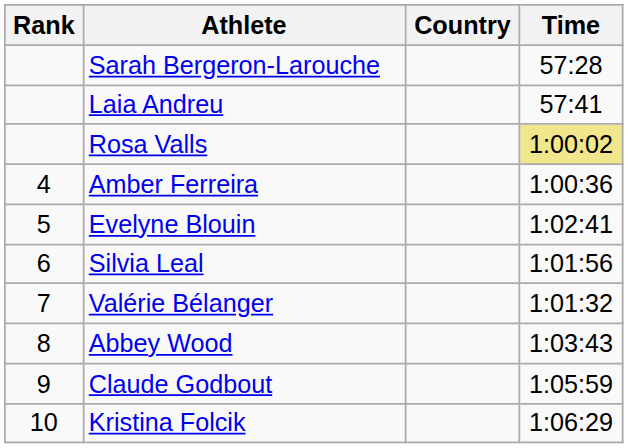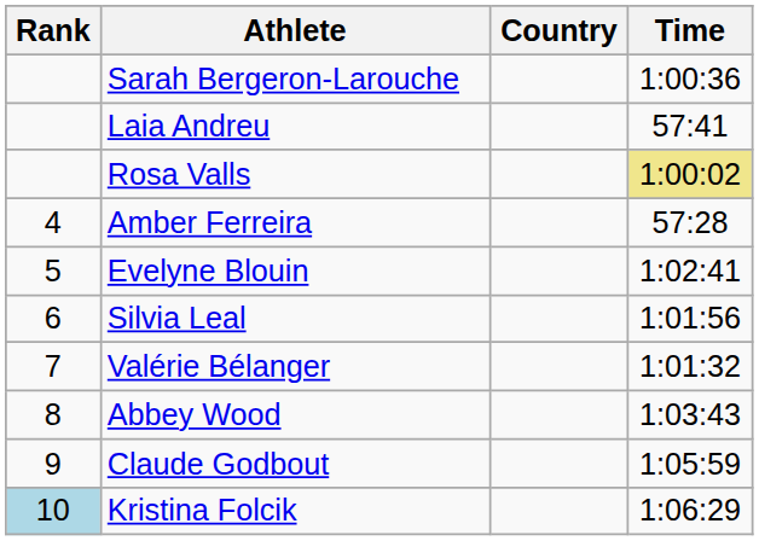Sarah Bergeron-Larouche | Time: 57:28 -> 1:00:36
Amber Ferreira | Time: 1:00:36 -> 57:28
Kristina Folcik | Rank: no background -> lightblue background
